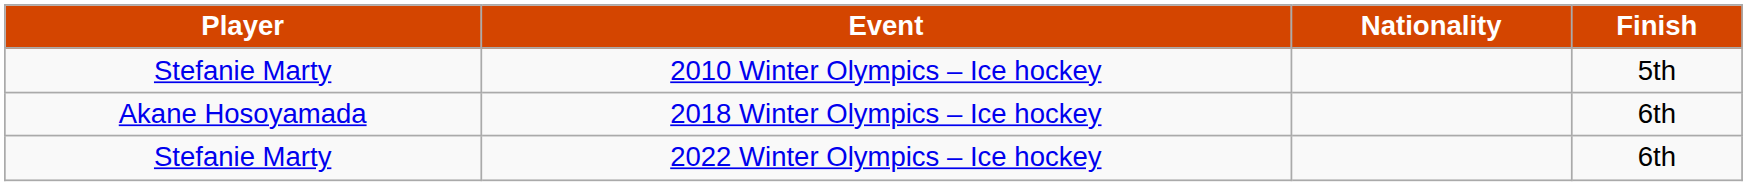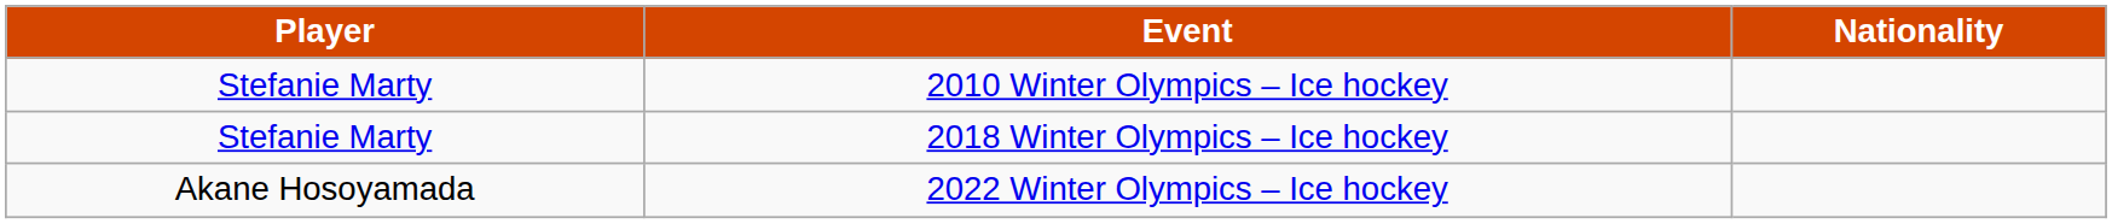- column: Finish | 5th | 6th | 6th
2018 Winter Olympics – Ice hockey | Player: Akane Hosoyamada -> Stefanie Marty
2022 Winter Olympics – Ice hockey | Player: Stefanie Marty -> Akane Hosoyamada
